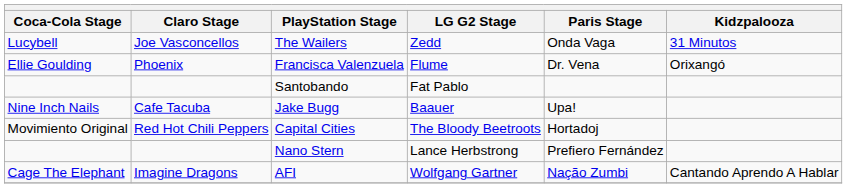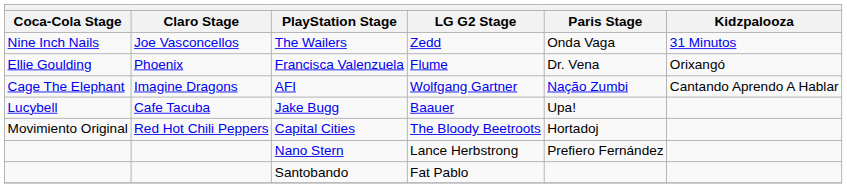The Wailers | Coca-Cola Stage: Lucybell -> Nine Inch Nails
rows swapped: AFI <-> Santobando
Jake Bugg | Coca-Cola Stage: Nine Inch Nails -> Lucybell
